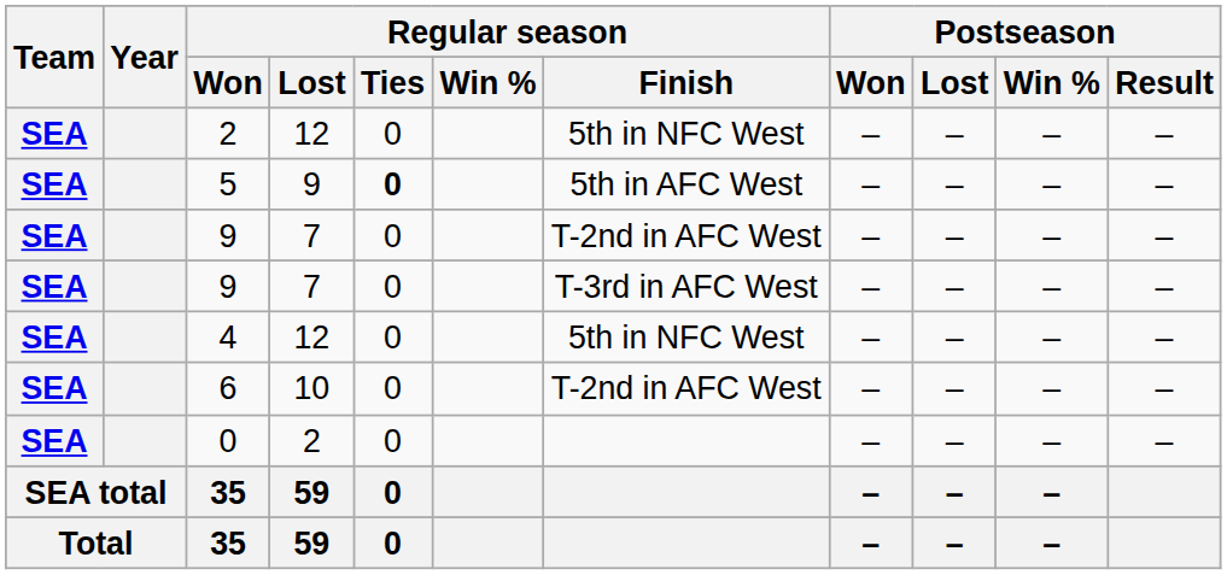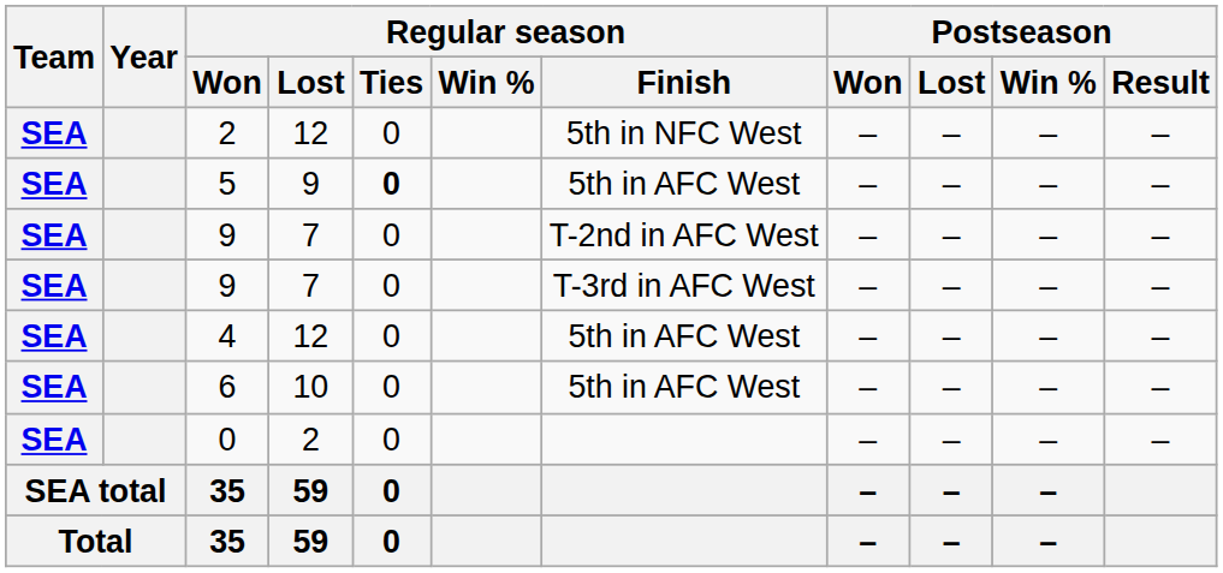4 | Regular season / Finish: 5th in NFC West -> 5th in AFC West
6 | Regular season / Finish: T-2nd in AFC West -> 5th in AFC West
